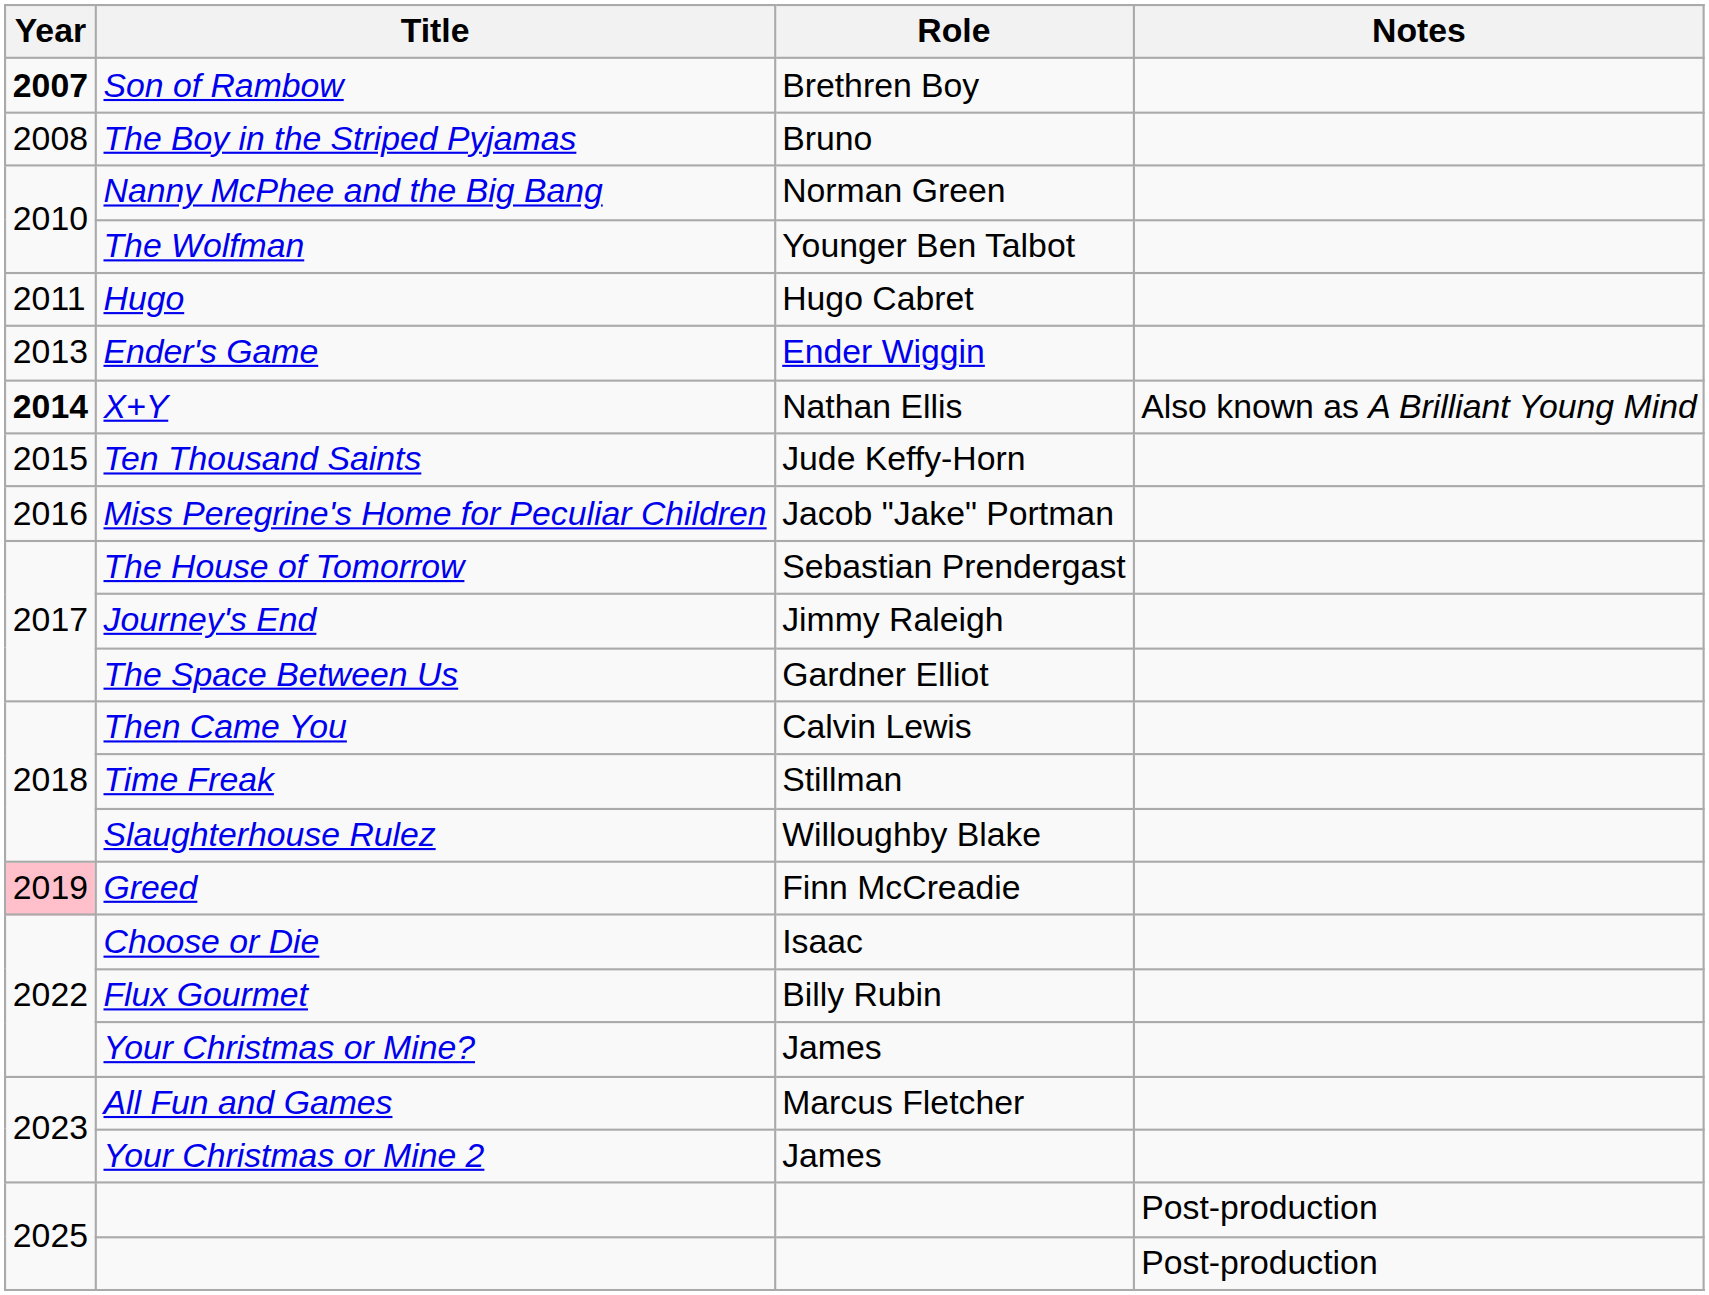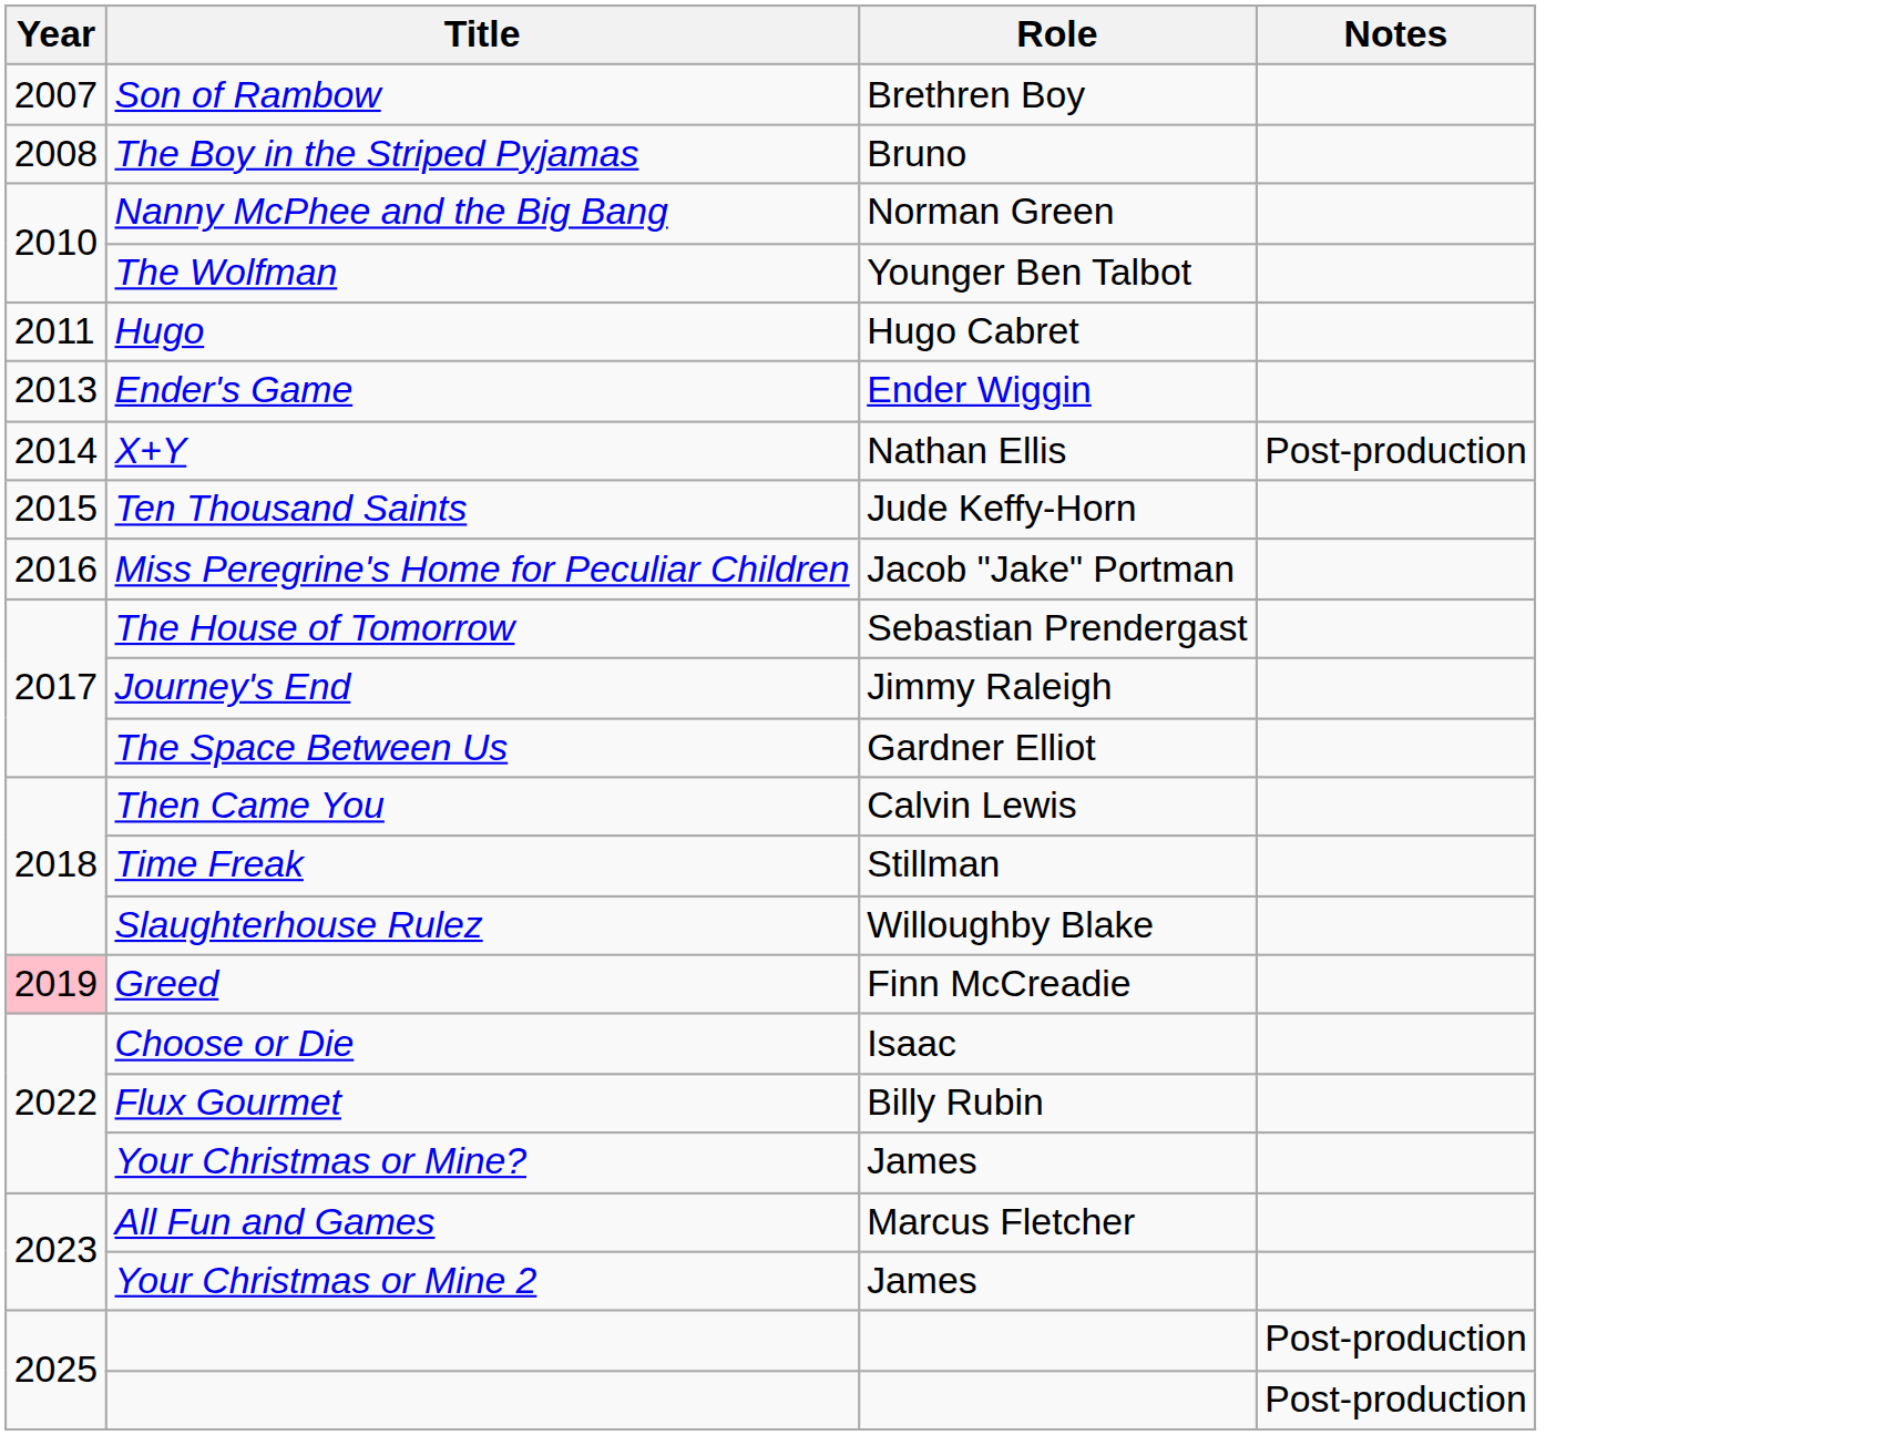Son of Rambow | Year: bold -> normal
X+Y | Year: bold -> normal
X+Y | Notes: Also known as A Brilliant Young Mind -> Post-production
